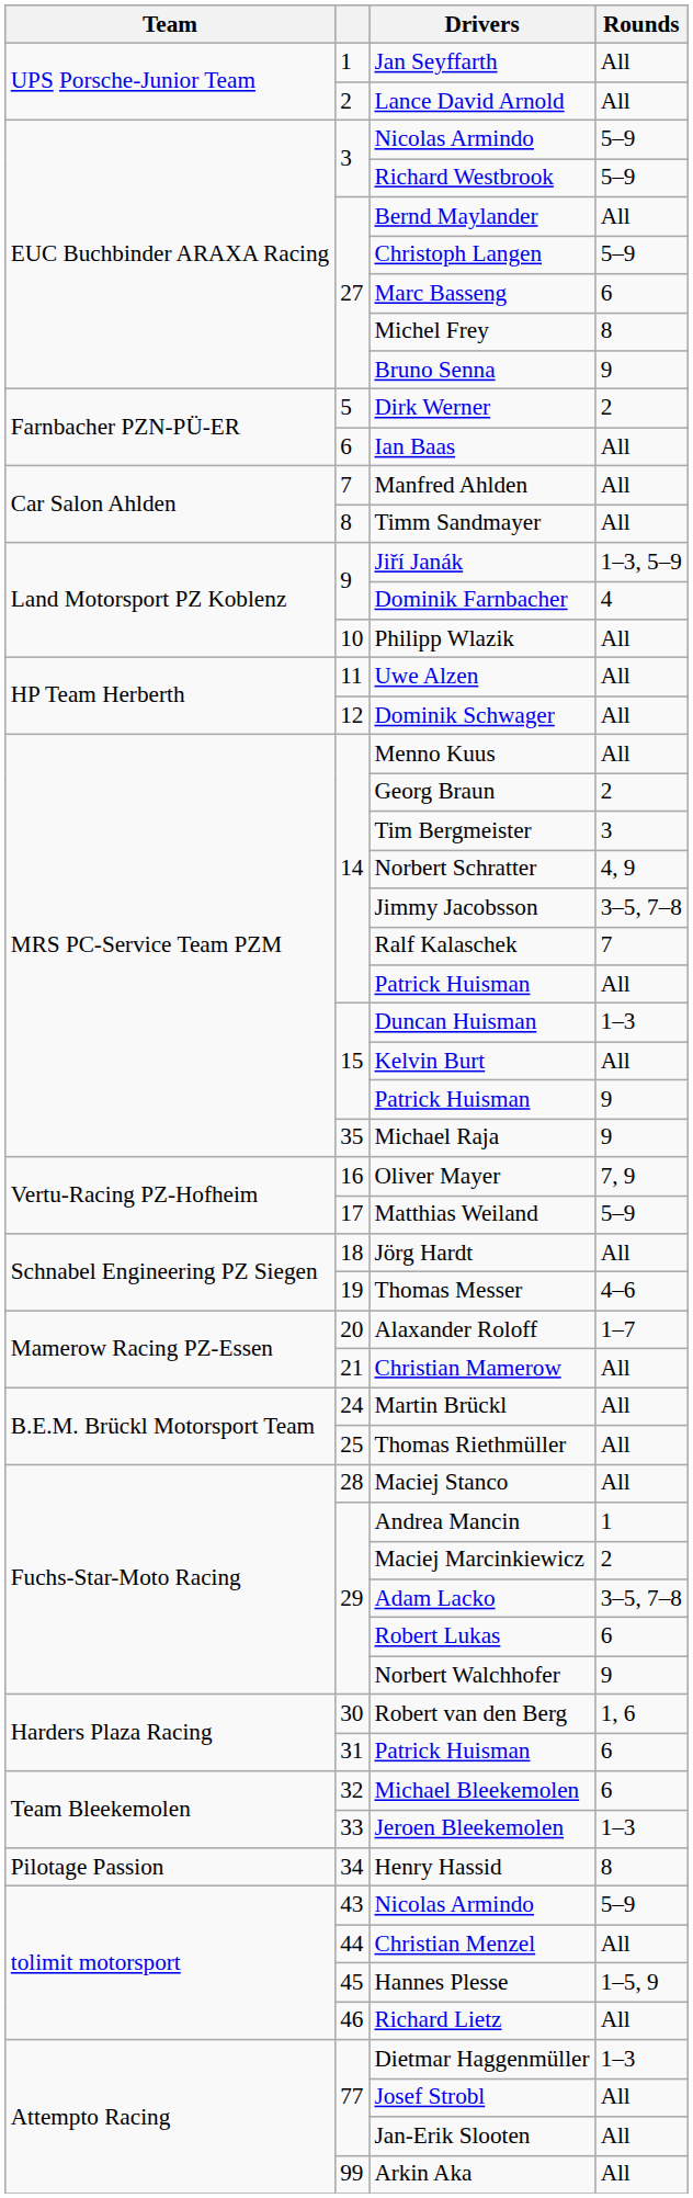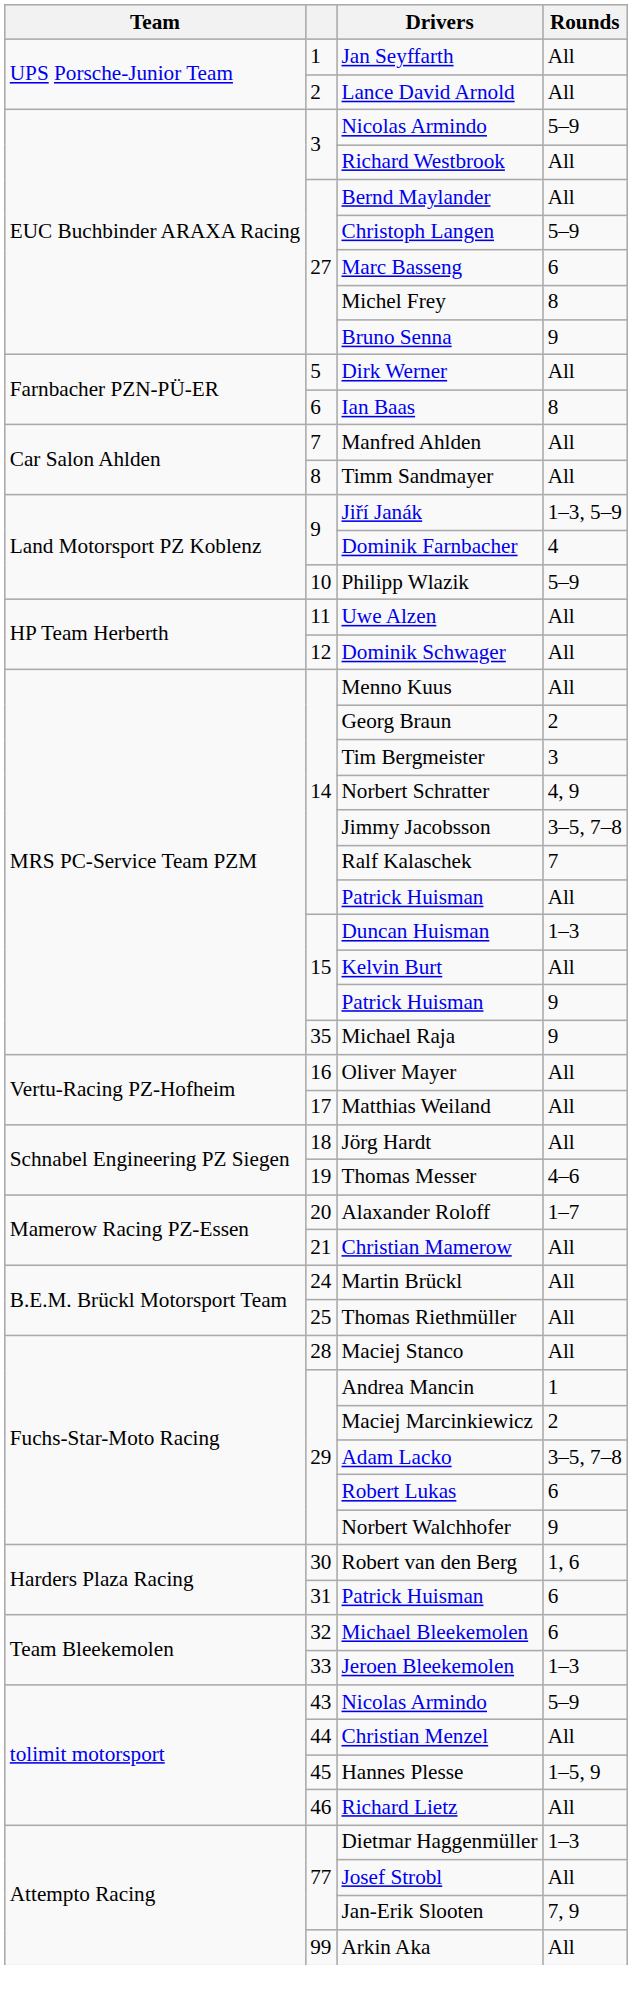Richard Westbrook | Rounds: 5–9 -> All
Dirk Werner | Rounds: 2 -> All
Ian Baas | Rounds: All -> 8
Philipp Wlazik | Rounds: All -> 5–9
Oliver Mayer | Rounds: 7, 9 -> All
Matthias Weiland | Rounds: 5–9 -> All
- row: Pilotage Passion | 34 | Henry Hassid | 8
Jan-Erik Slooten | Rounds: All -> 7, 9
